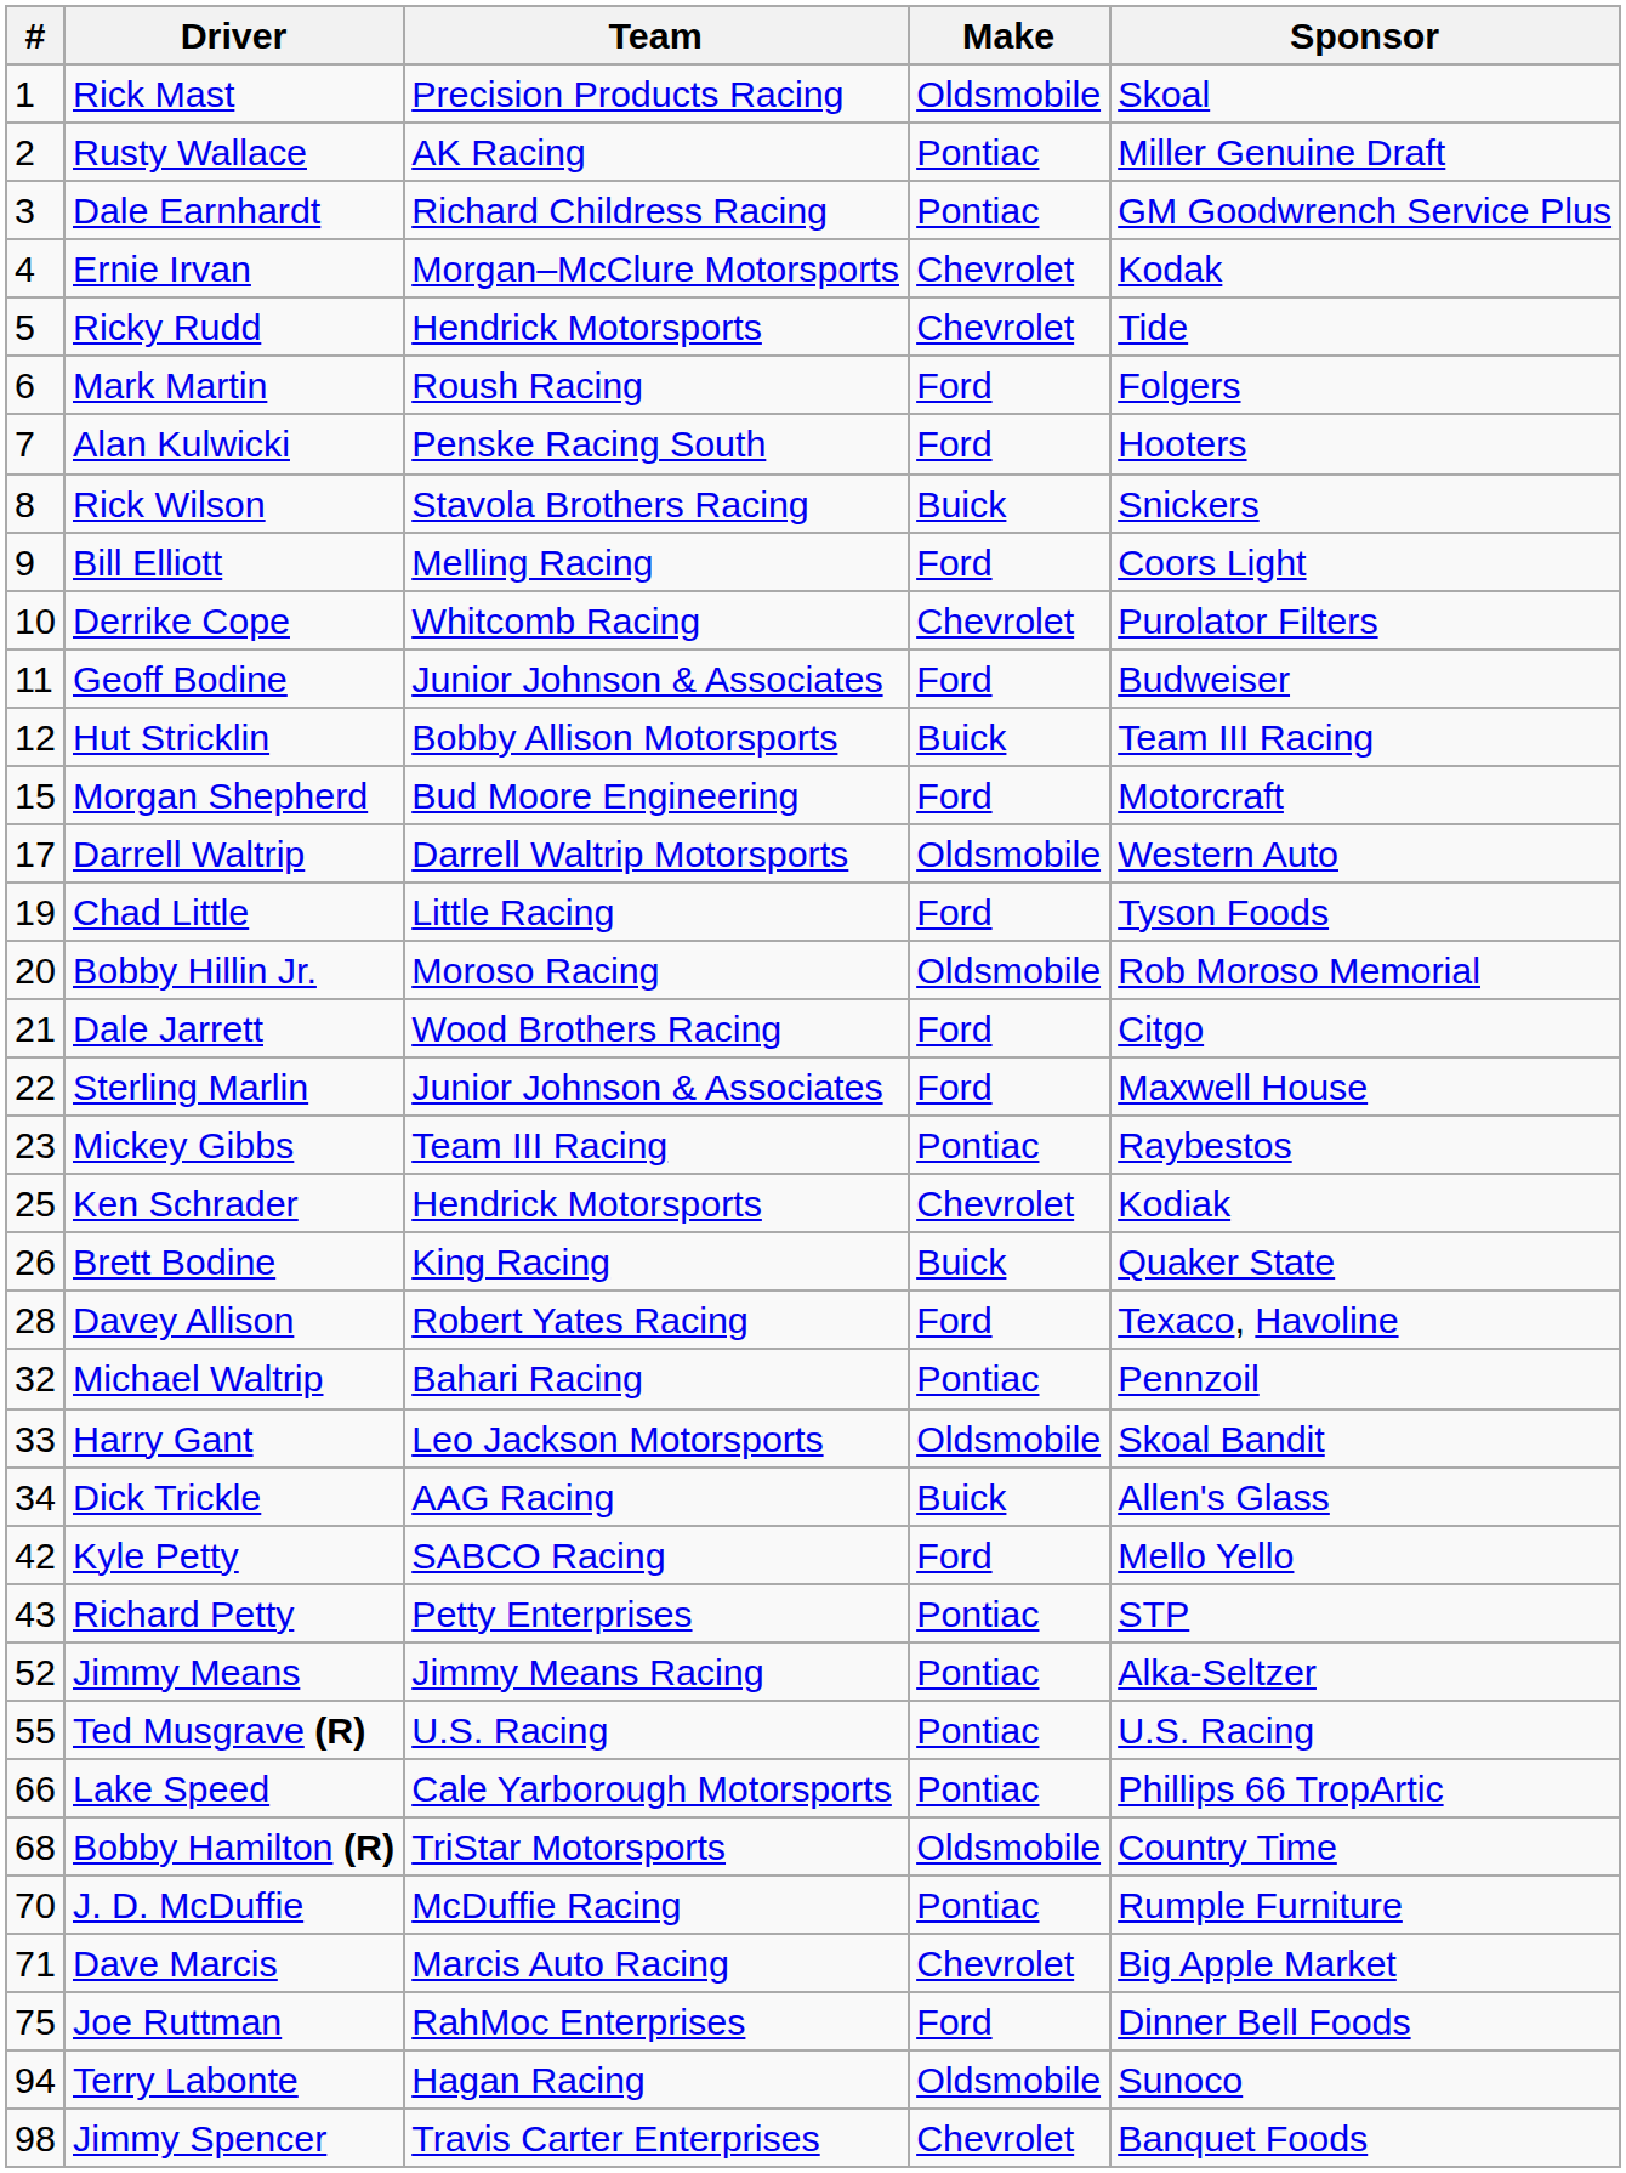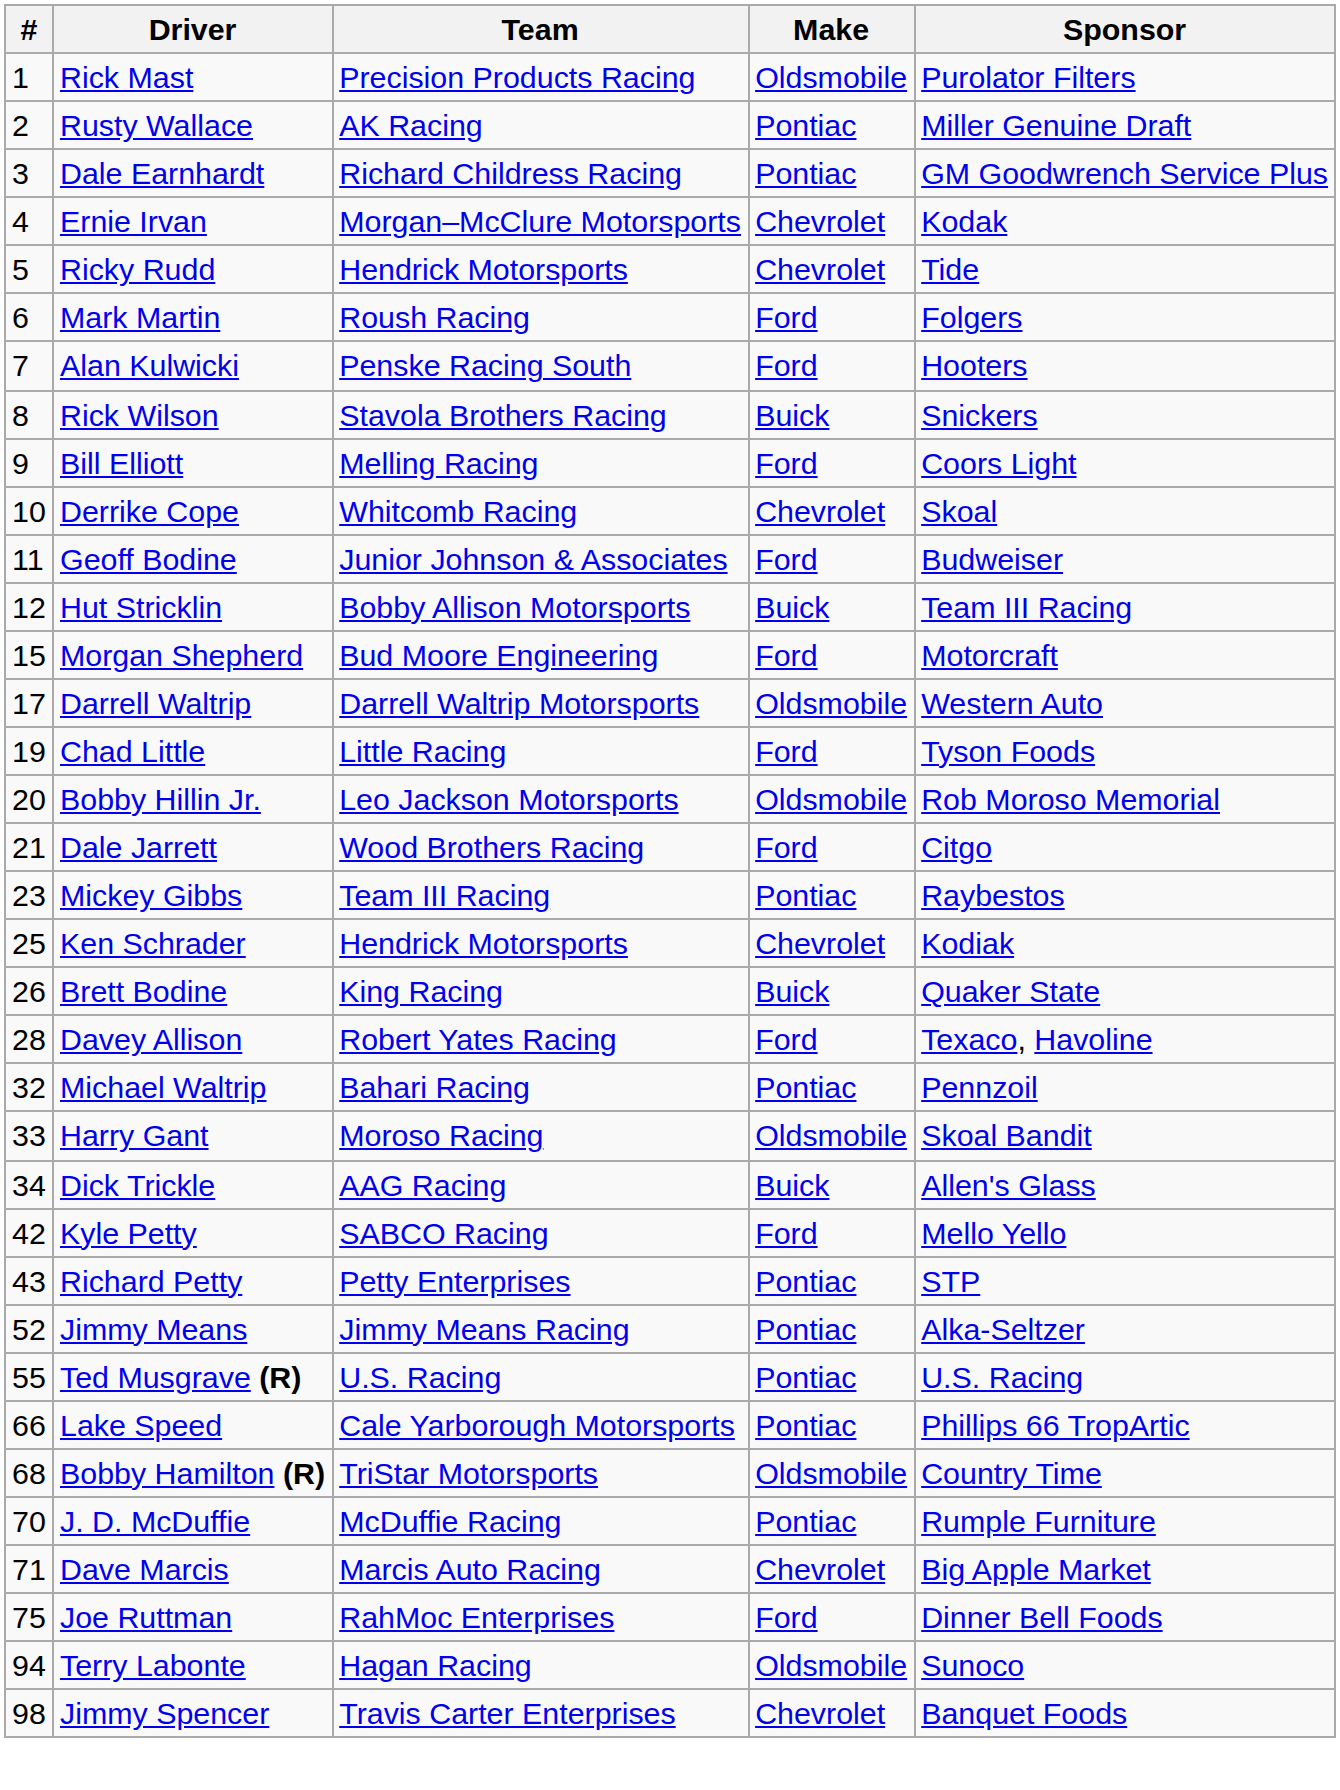Rick Mast | Sponsor: Skoal -> Purolator Filters
Derrike Cope | Sponsor: Purolator Filters -> Skoal
Bobby Hillin Jr. | Team: Moroso Racing -> Leo Jackson Motorsports
- row: 22 | Sterling Marlin | Junior Johnson & Associates | Ford | Maxwell House
Harry Gant | Team: Leo Jackson Motorsports -> Moroso Racing
